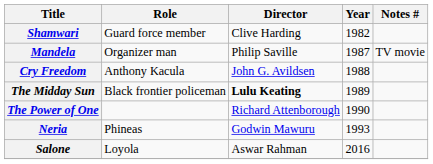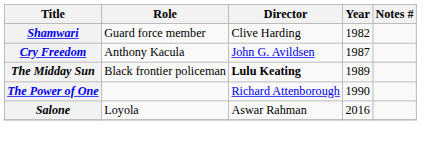- row: Mandela | Organizer man | Philip Saville | 1987 | TV movie
Cry Freedom | Year: 1988 -> 1987
- row: Neria | Phineas | Godwin Mawuru | 1993
